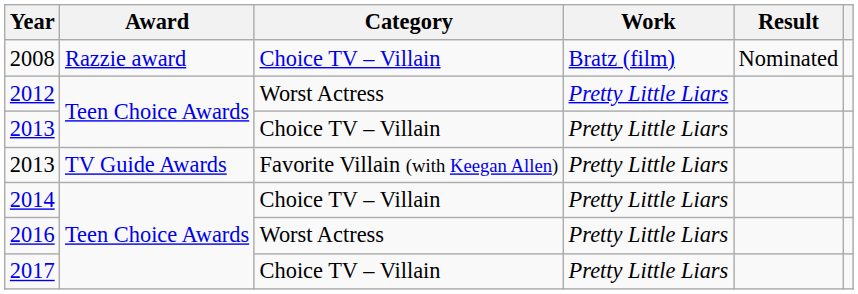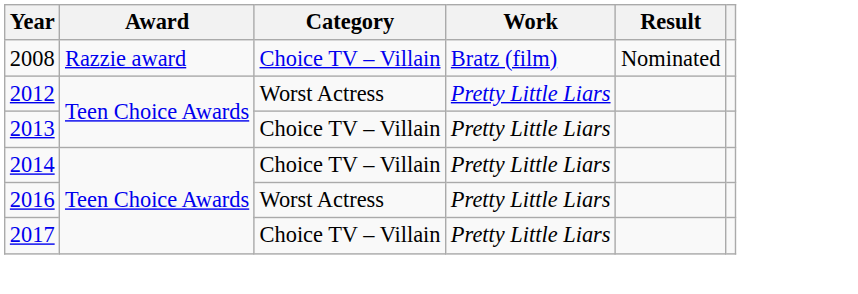- row: 2013 | TV Guide Awards | Favorite Villain (with Keegan Allen) | Pretty Little Liars
